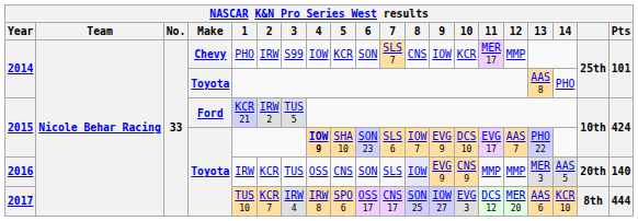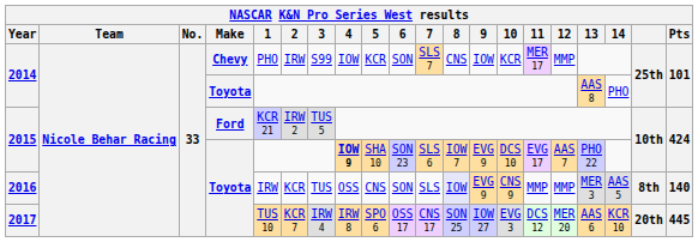2016 | column 19: 20th -> 8th
2017 | column 19: 8th -> 20th
2017 | Pts: 444 -> 445
